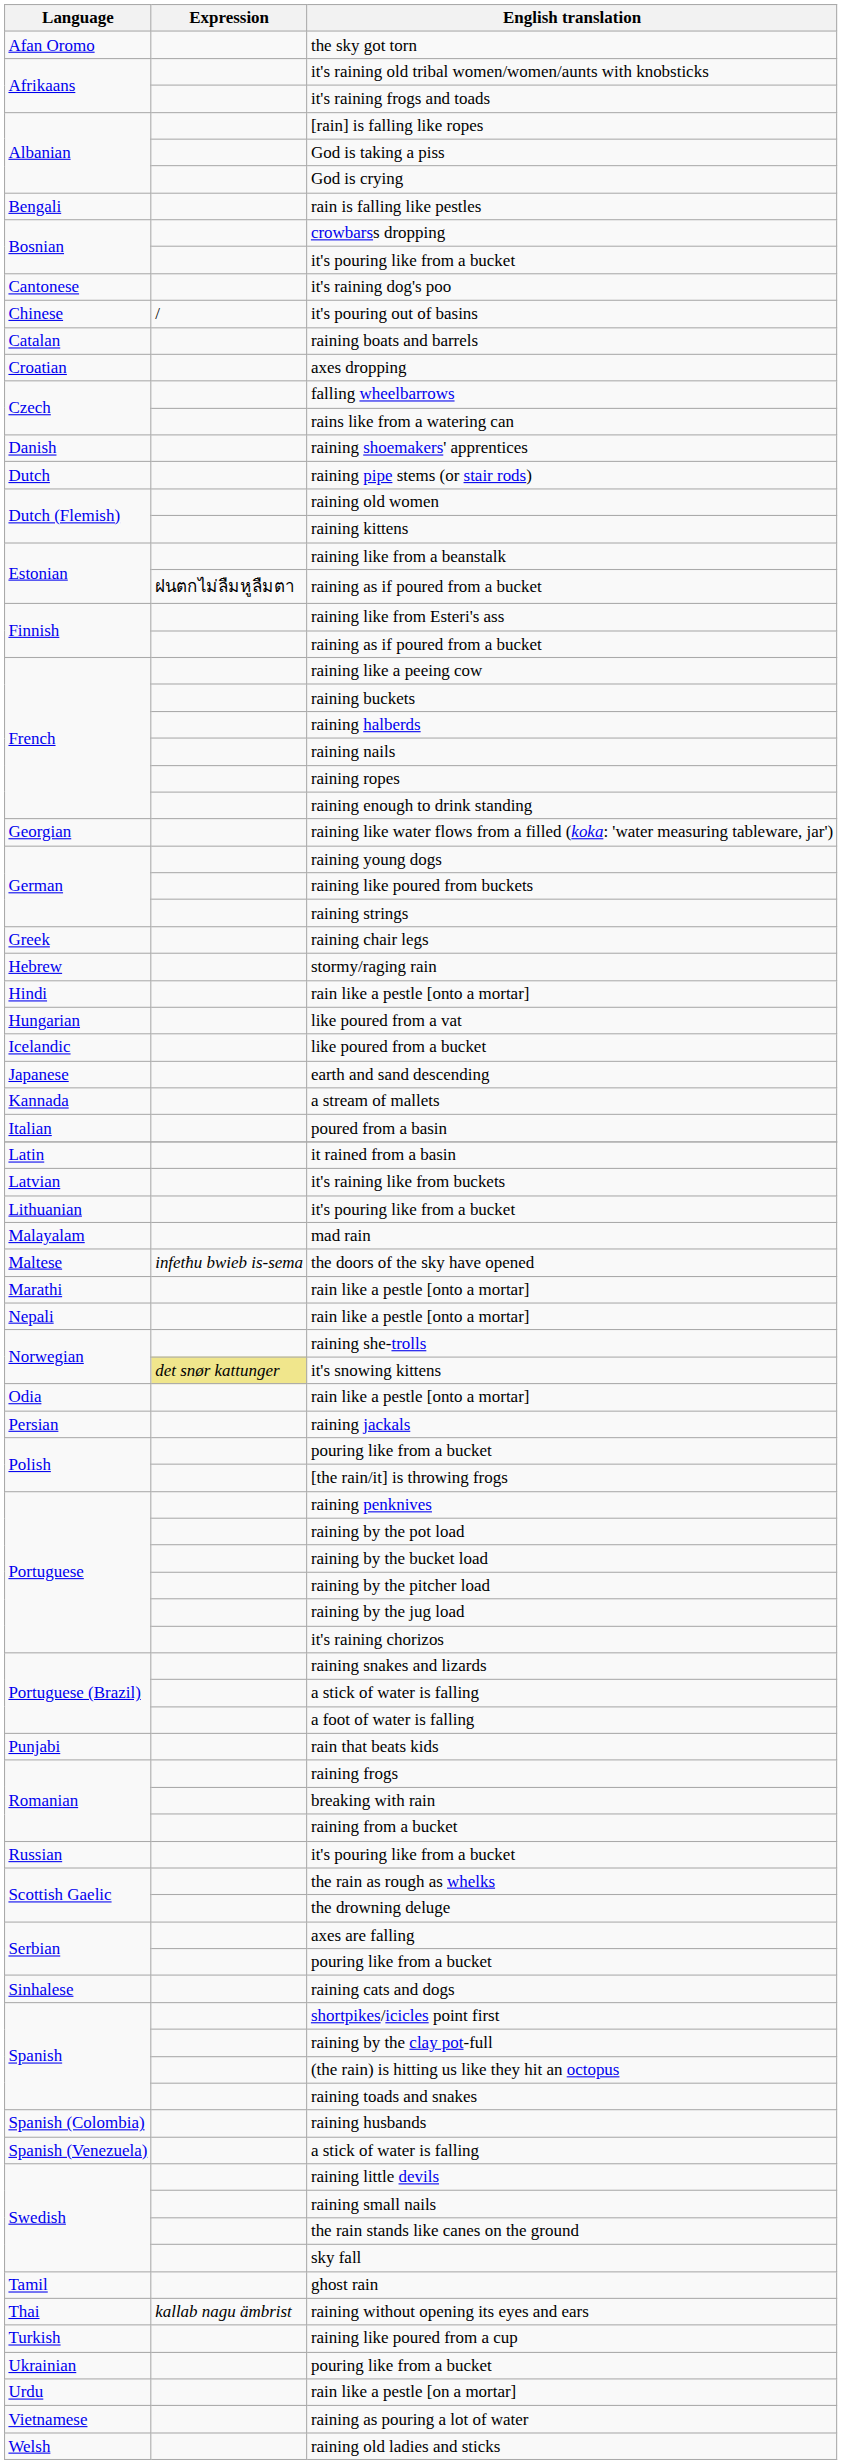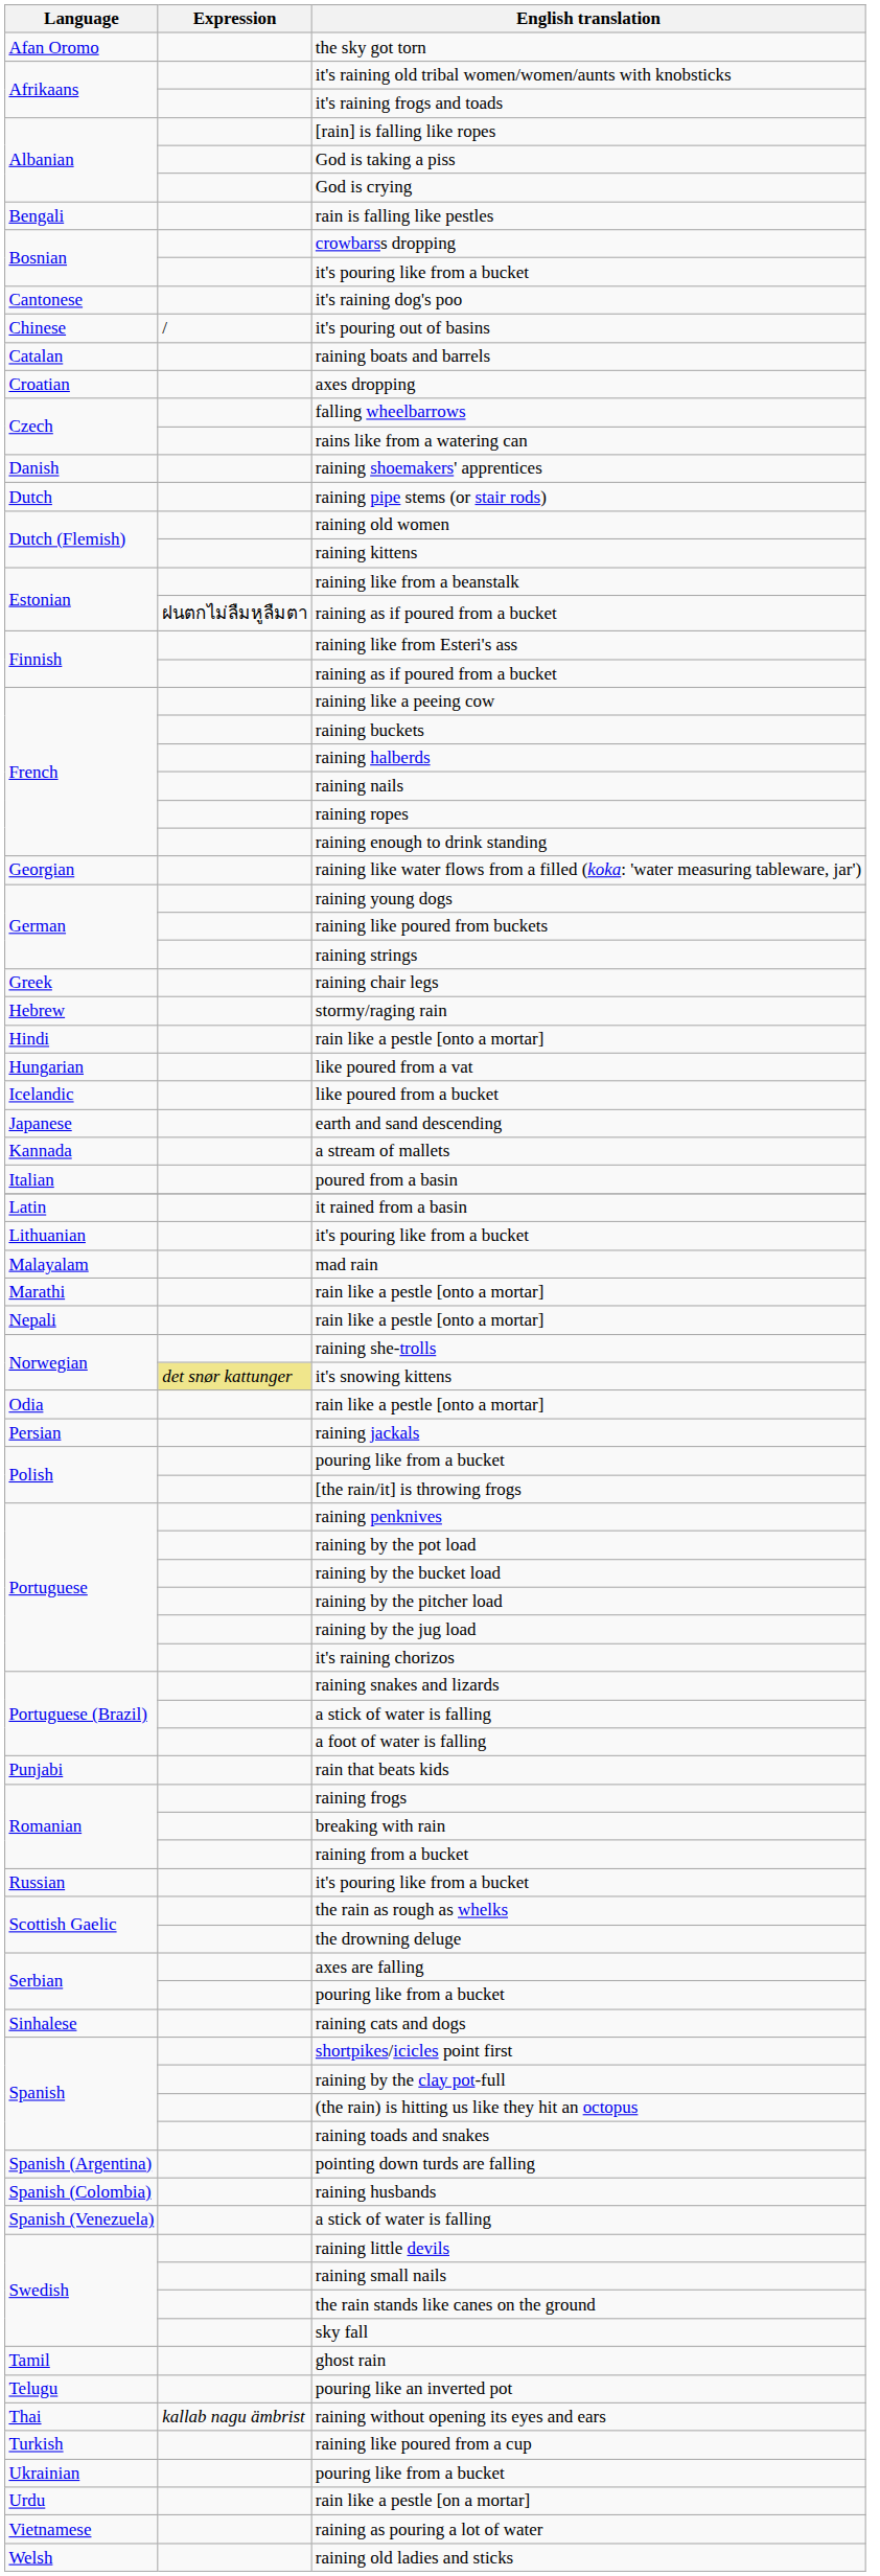- row: Latvian | it's raining like from buckets
- row: Maltese | infetħu bwieb is-sema | the doors of the sky have opened
+ row: Spanish (Argentina) | pointing down turds are falling
+ row: Telugu | pouring like an inverted pot
